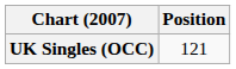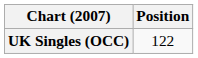UK Singles (OCC) | Position: 121 -> 122
